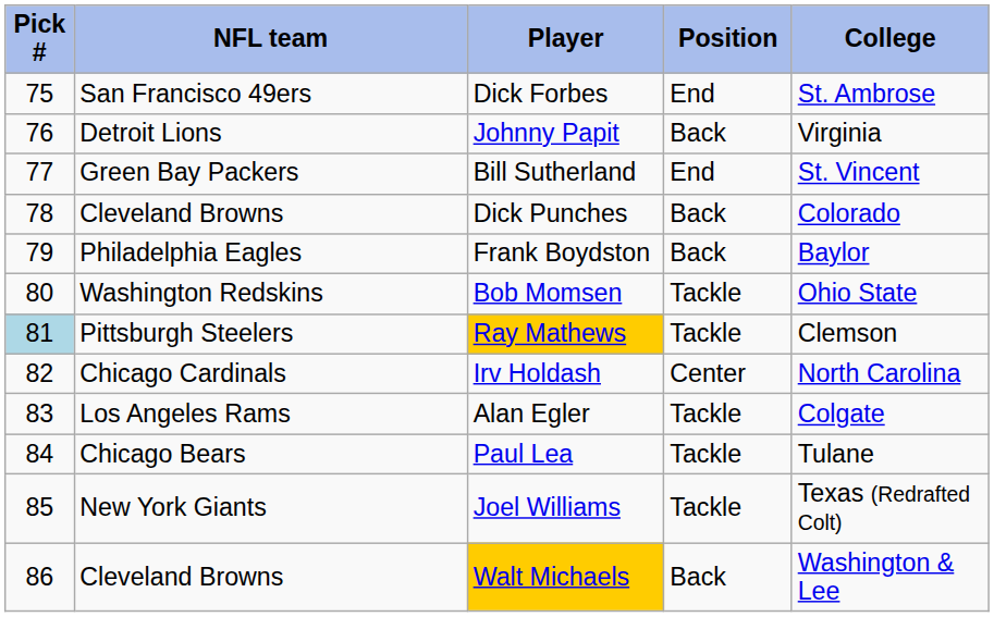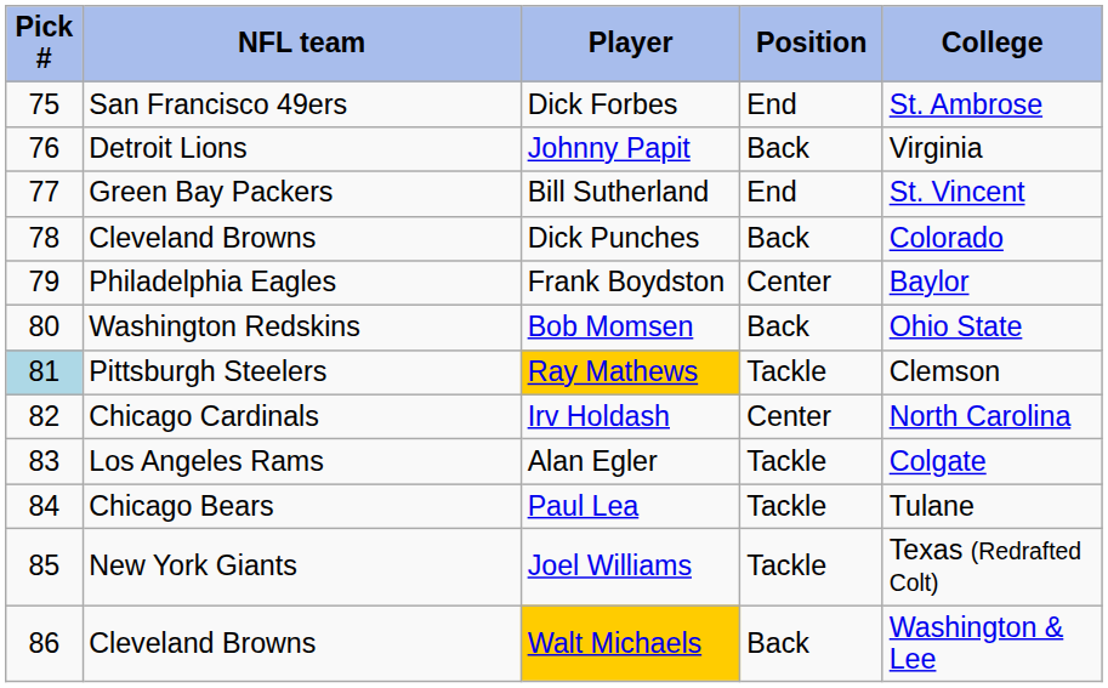Frank Boydston | Position: Back -> Center
Bob Momsen | Position: Tackle -> Back
